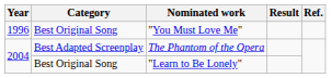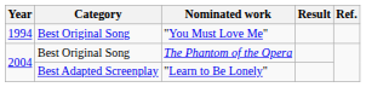"You Must Love Me" | Year: 1996 -> 1994
The Phantom of the Opera | Category: Best Adapted Screenplay -> Best Original Song
"Learn to Be Lonely" | Category: Best Original Song -> Best Adapted Screenplay
